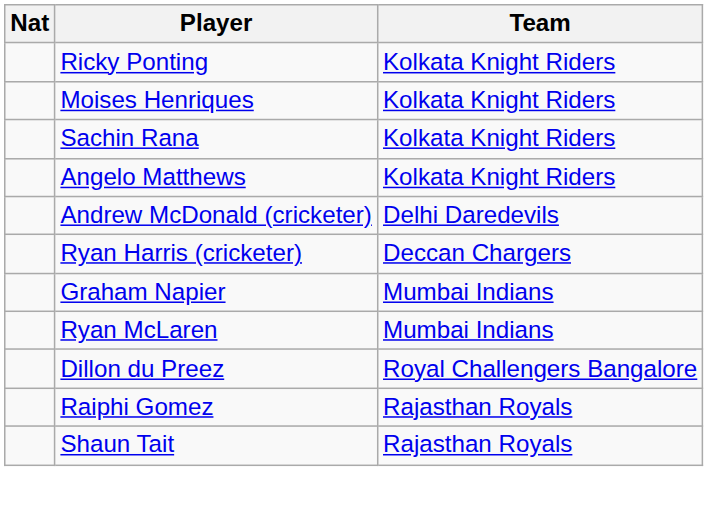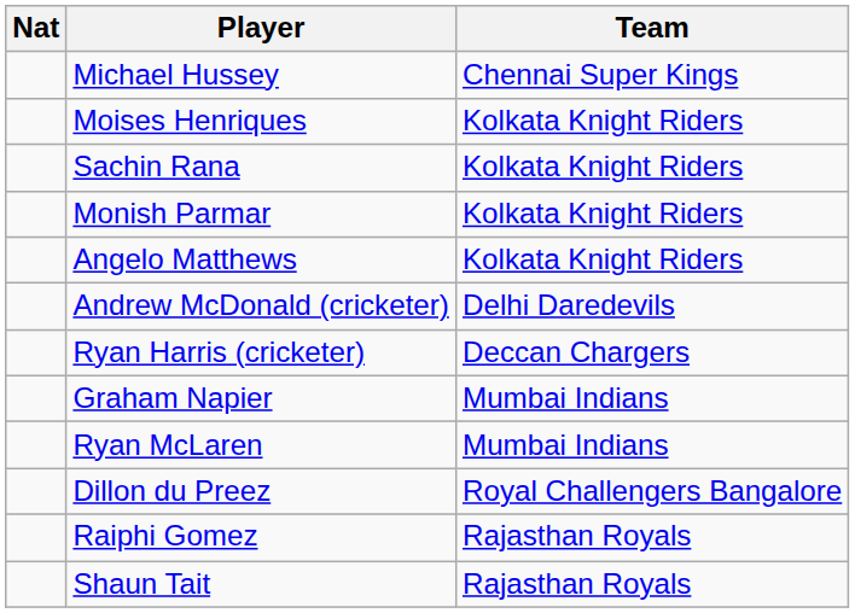+ row: Michael Hussey | Chennai Super Kings
- row: Ricky Ponting | Kolkata Knight Riders
+ row: Monish Parmar | Kolkata Knight Riders
